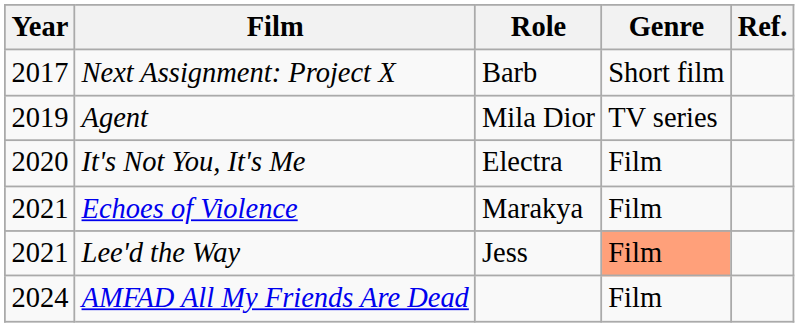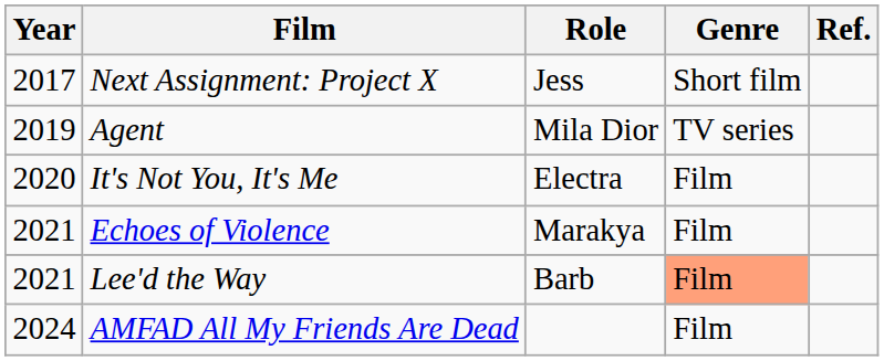Next Assignment: Project X | Role: Barb -> Jess
Lee'd the Way | Role: Jess -> Barb
